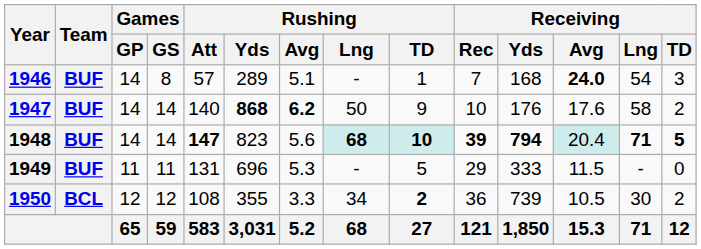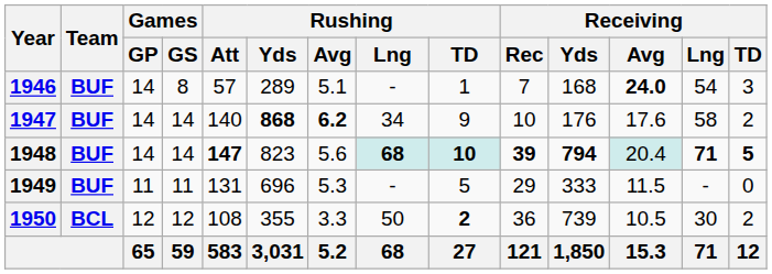1947 | Rushing / Lng: 50 -> 34
1950 | Rushing / Lng: 34 -> 50
